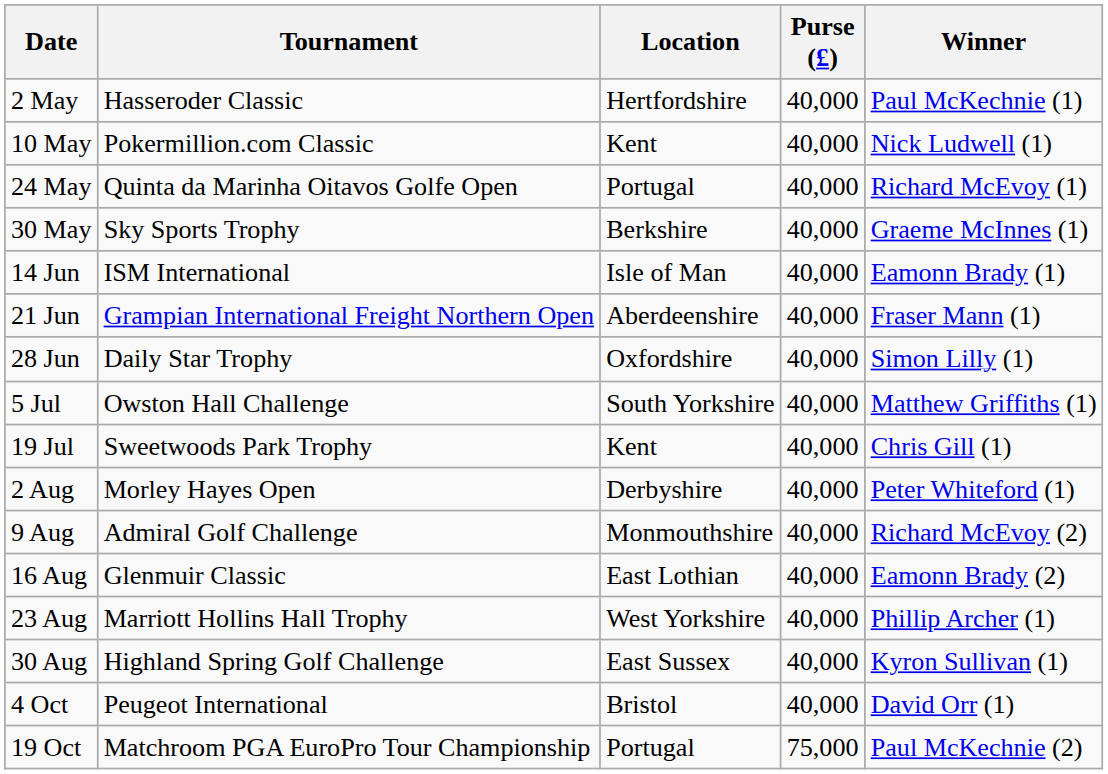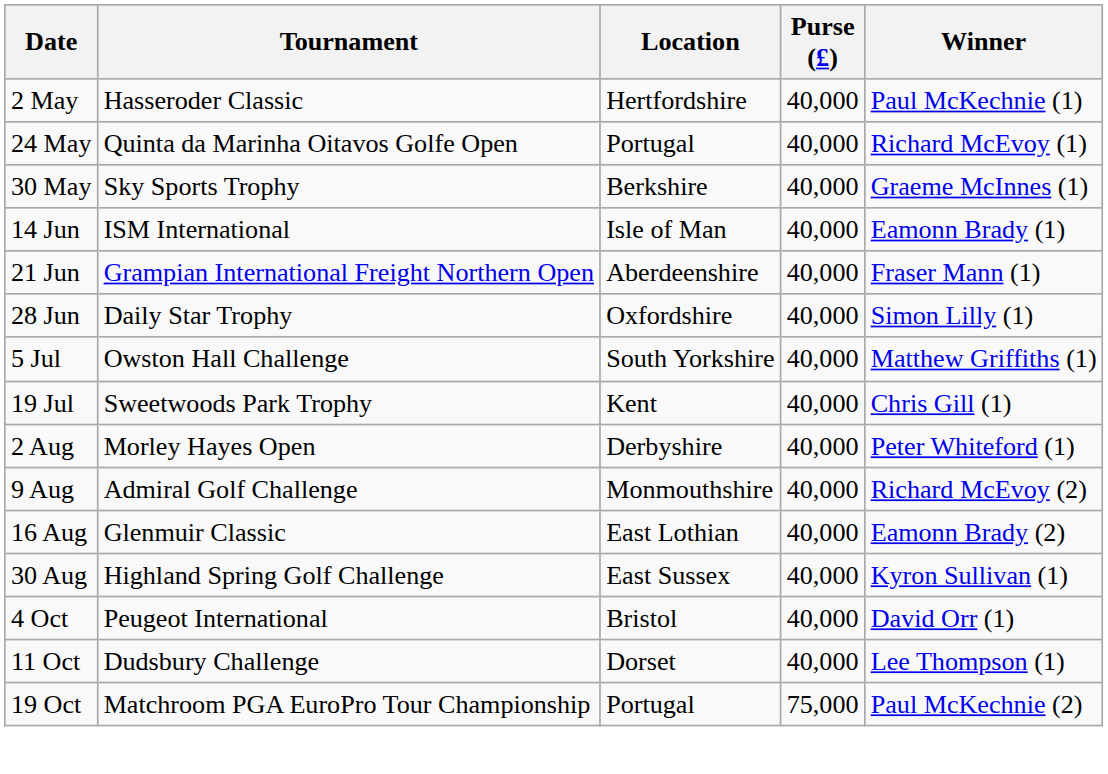- row: 10 May | Pokermillion.com Classic | Kent | 40,000 | Nick Ludwell (1)
- row: 23 Aug | Marriott Hollins Hall Trophy | West Yorkshire | 40,000 | Phillip Archer (1)
+ row: 11 Oct | Dudsbury Challenge | Dorset | 40,000 | Lee Thompson (1)
